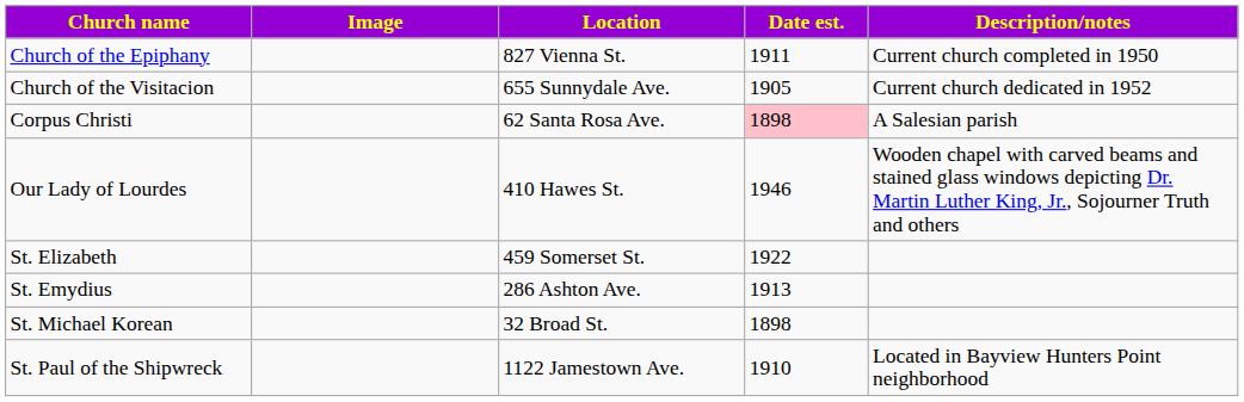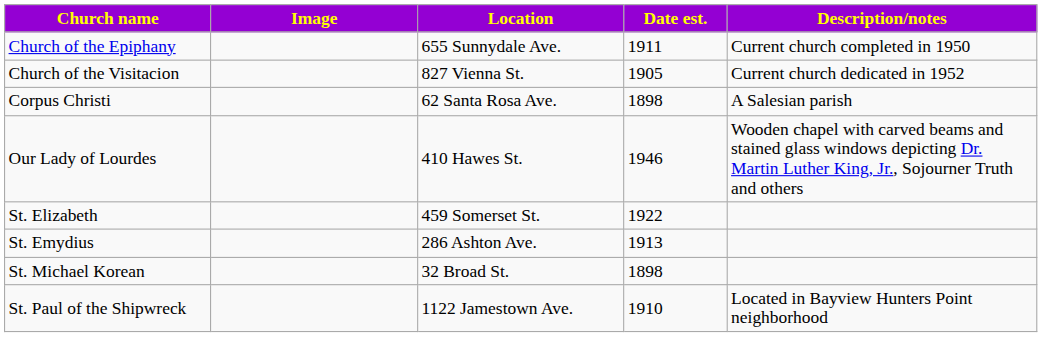Church of the Epiphany | Location: 827 Vienna St. -> 655 Sunnydale Ave.
Church of the Visitacion | Location: 655 Sunnydale Ave. -> 827 Vienna St.
Corpus Christi | Date est.: pink background -> no background
